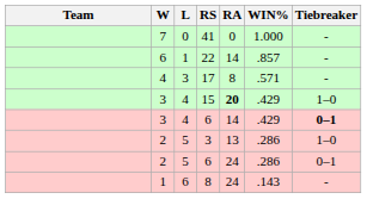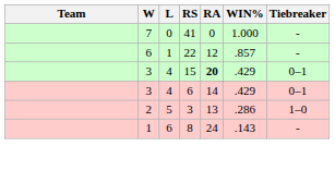22 | RA: 14 -> 12
- row: 4 | 3 | 17 | 8 | .571 | -
15 | Tiebreaker: 1–0 -> 0–1
3 / 6 | Tiebreaker: bold -> normal
- row: 2 | 5 | 6 | 24 | .286 | 0–1
